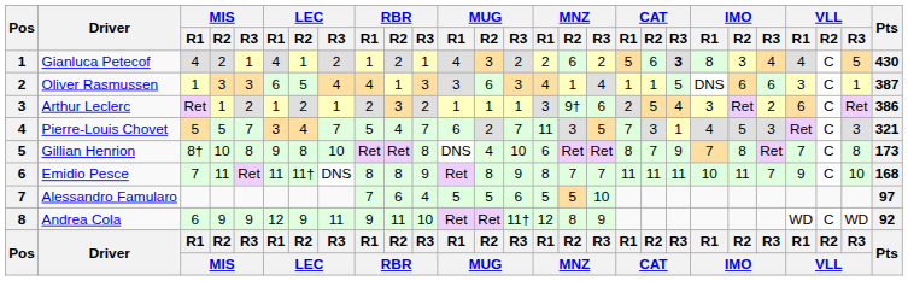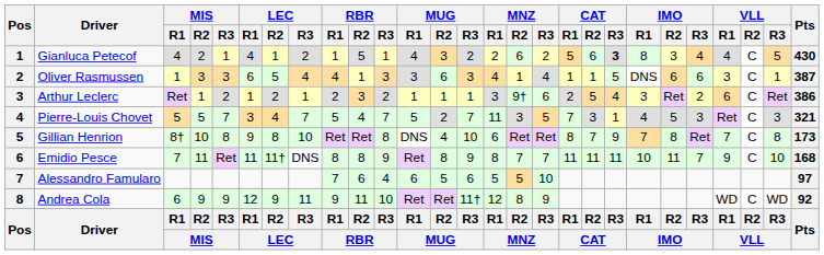Gianluca Petecof | RBR / R2: 2 -> 5
Pierre-Louis Chovet | MUG / R1: 6 -> 5
Alessandro Famularo | MUG / R1: 5 -> 6
